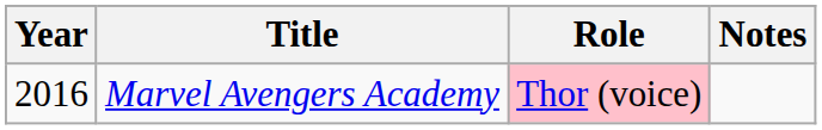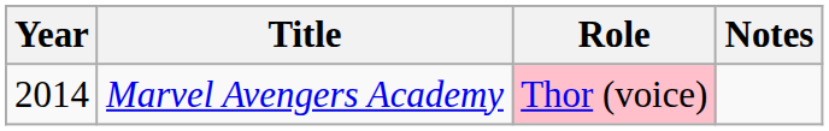Marvel Avengers Academy | Year: 2016 -> 2014
